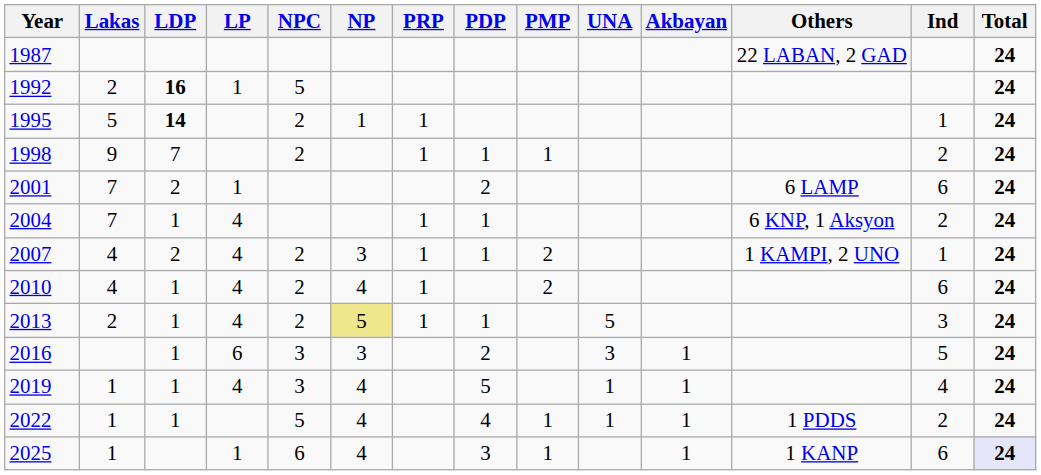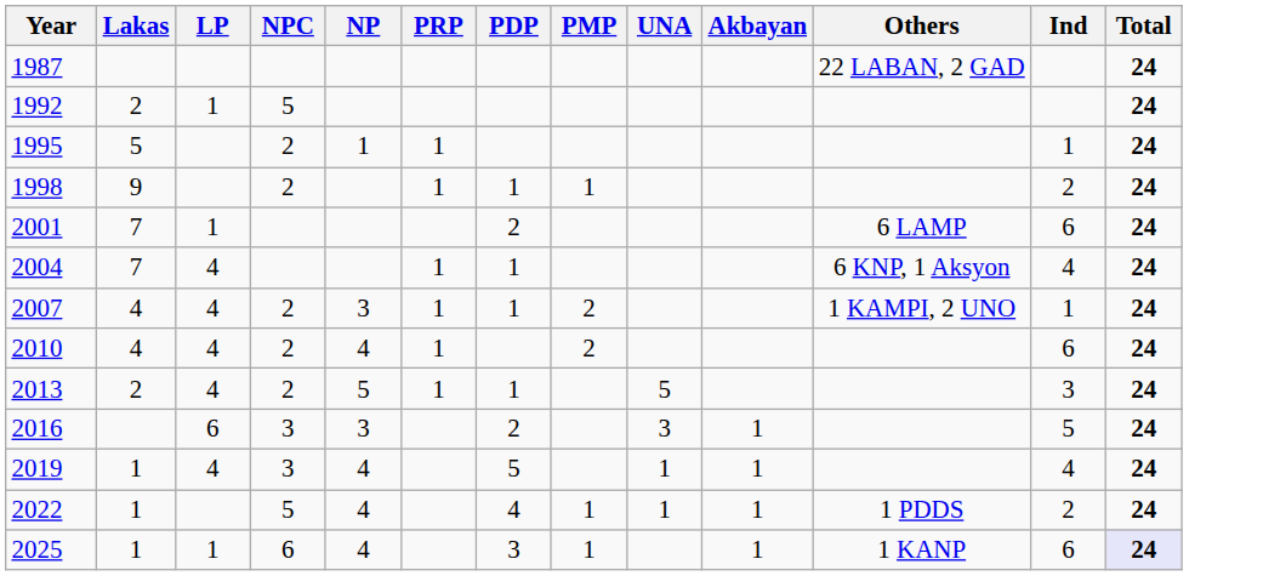- column: LDP | 16 | 14 | 7 | 2 | 1 | 2 | 1 | 1 | 1 | 1 | 1
2004 | Ind: 2 -> 4
2013 | NP: khaki background -> no background
